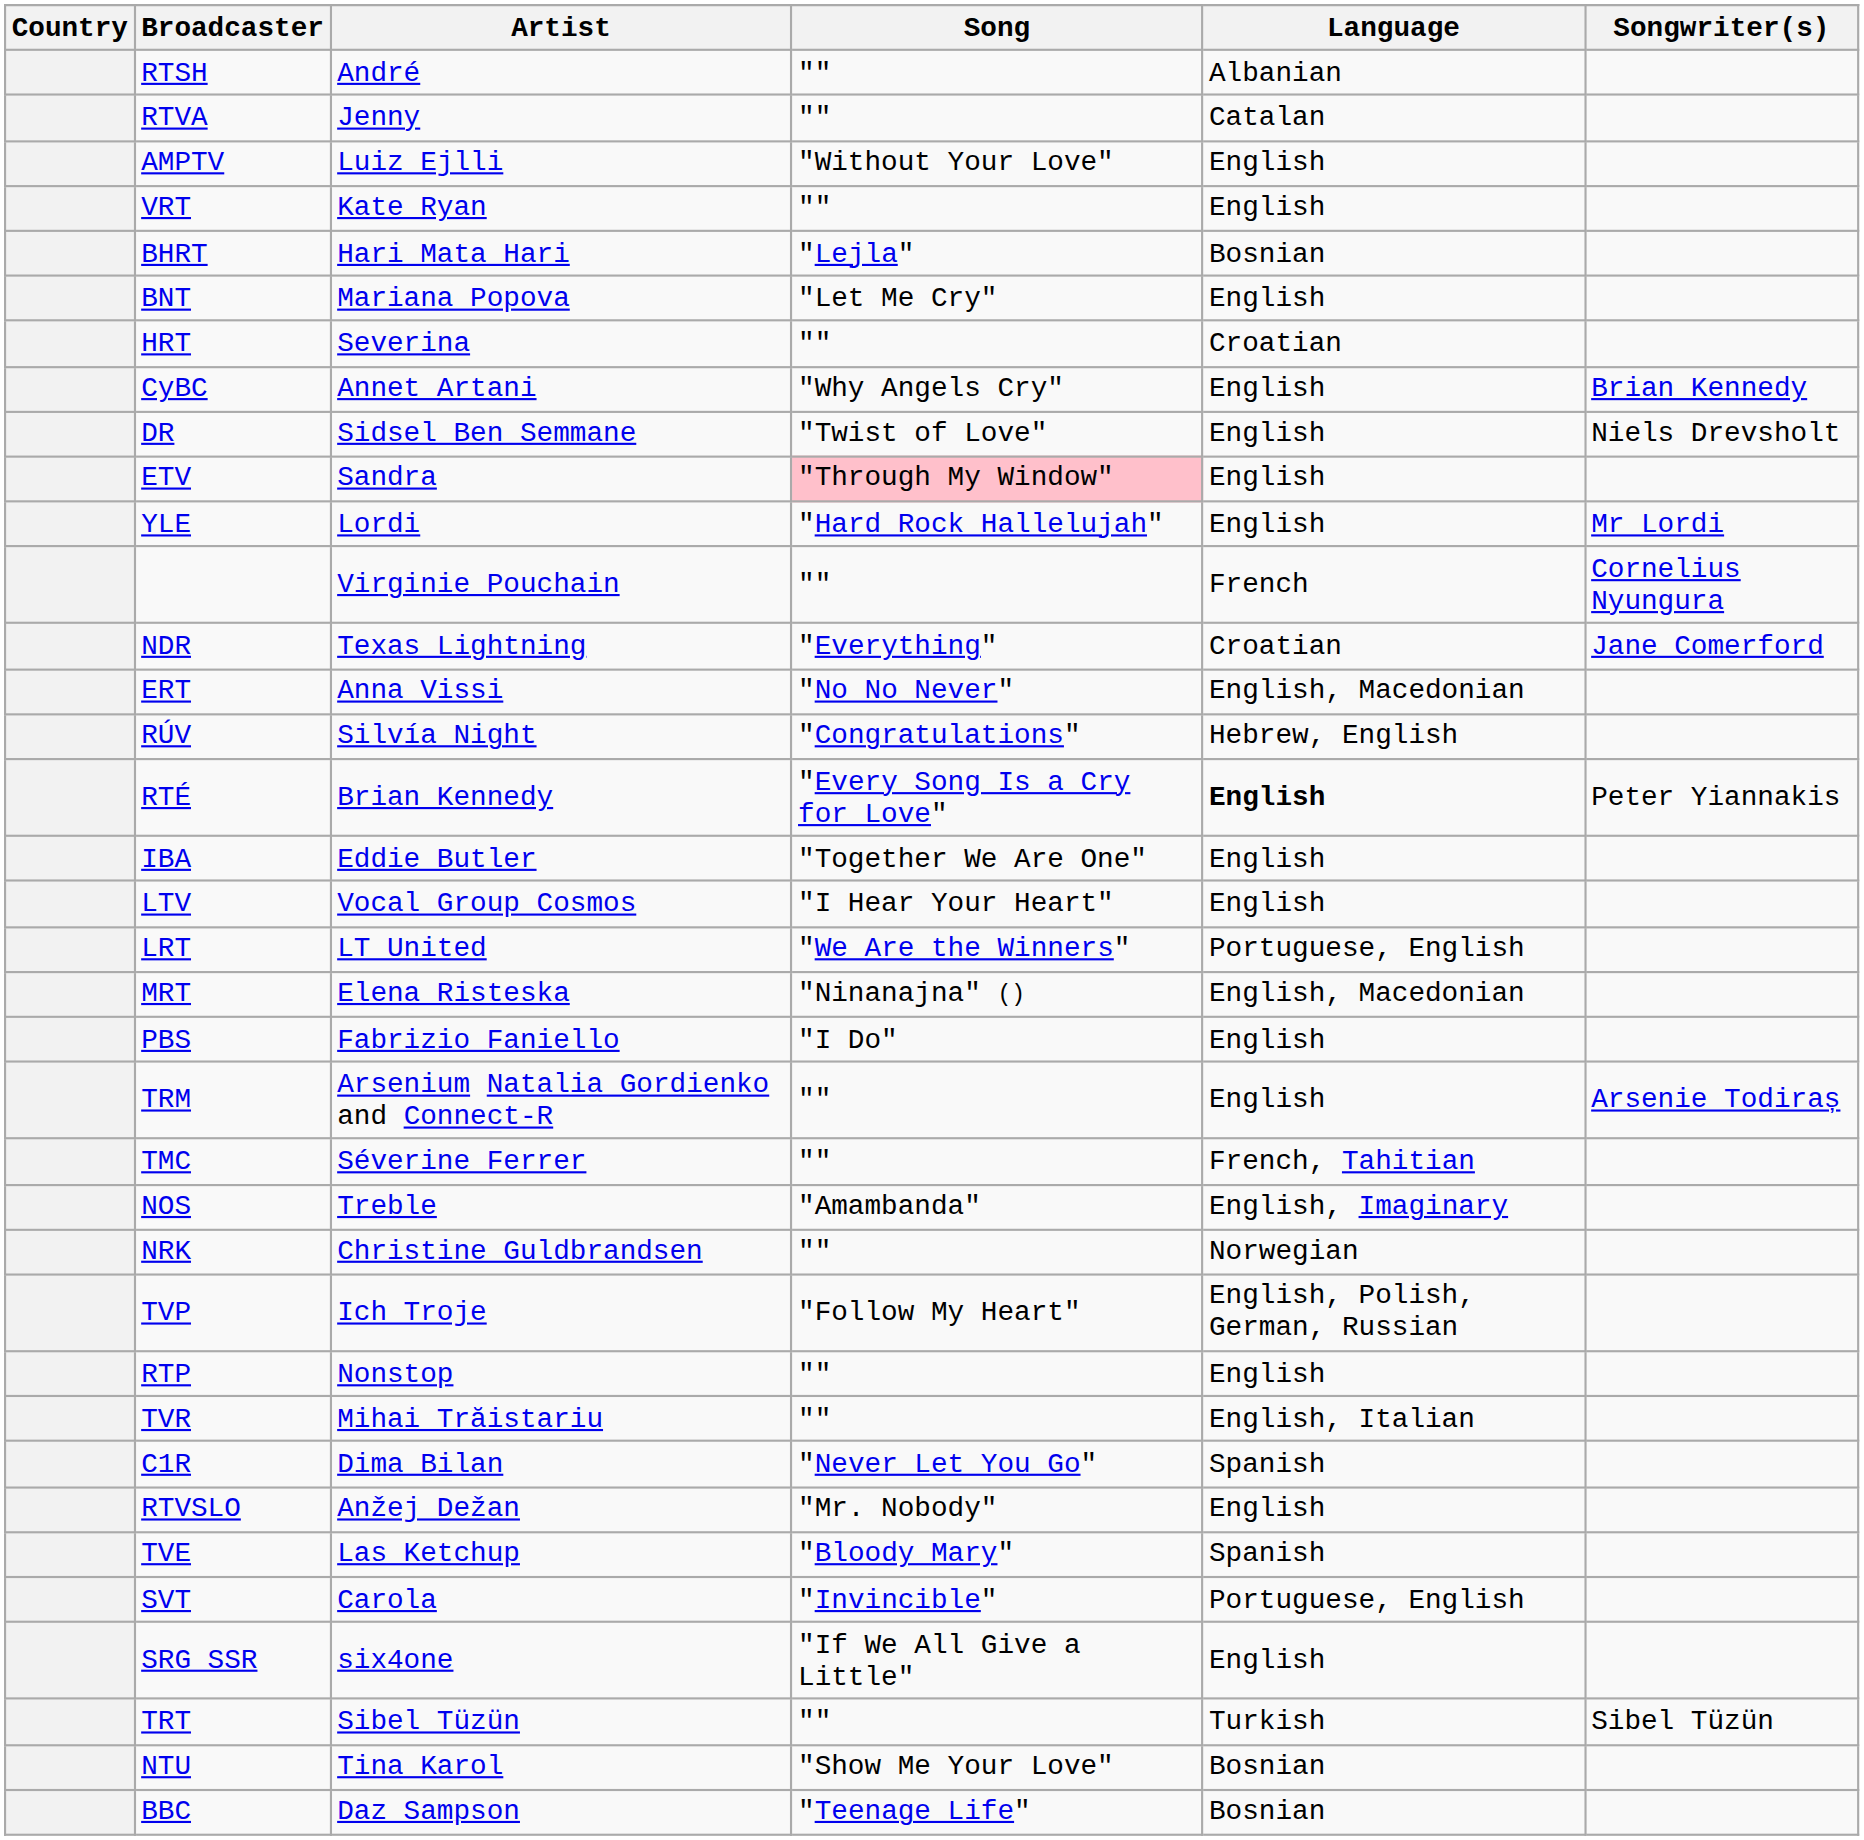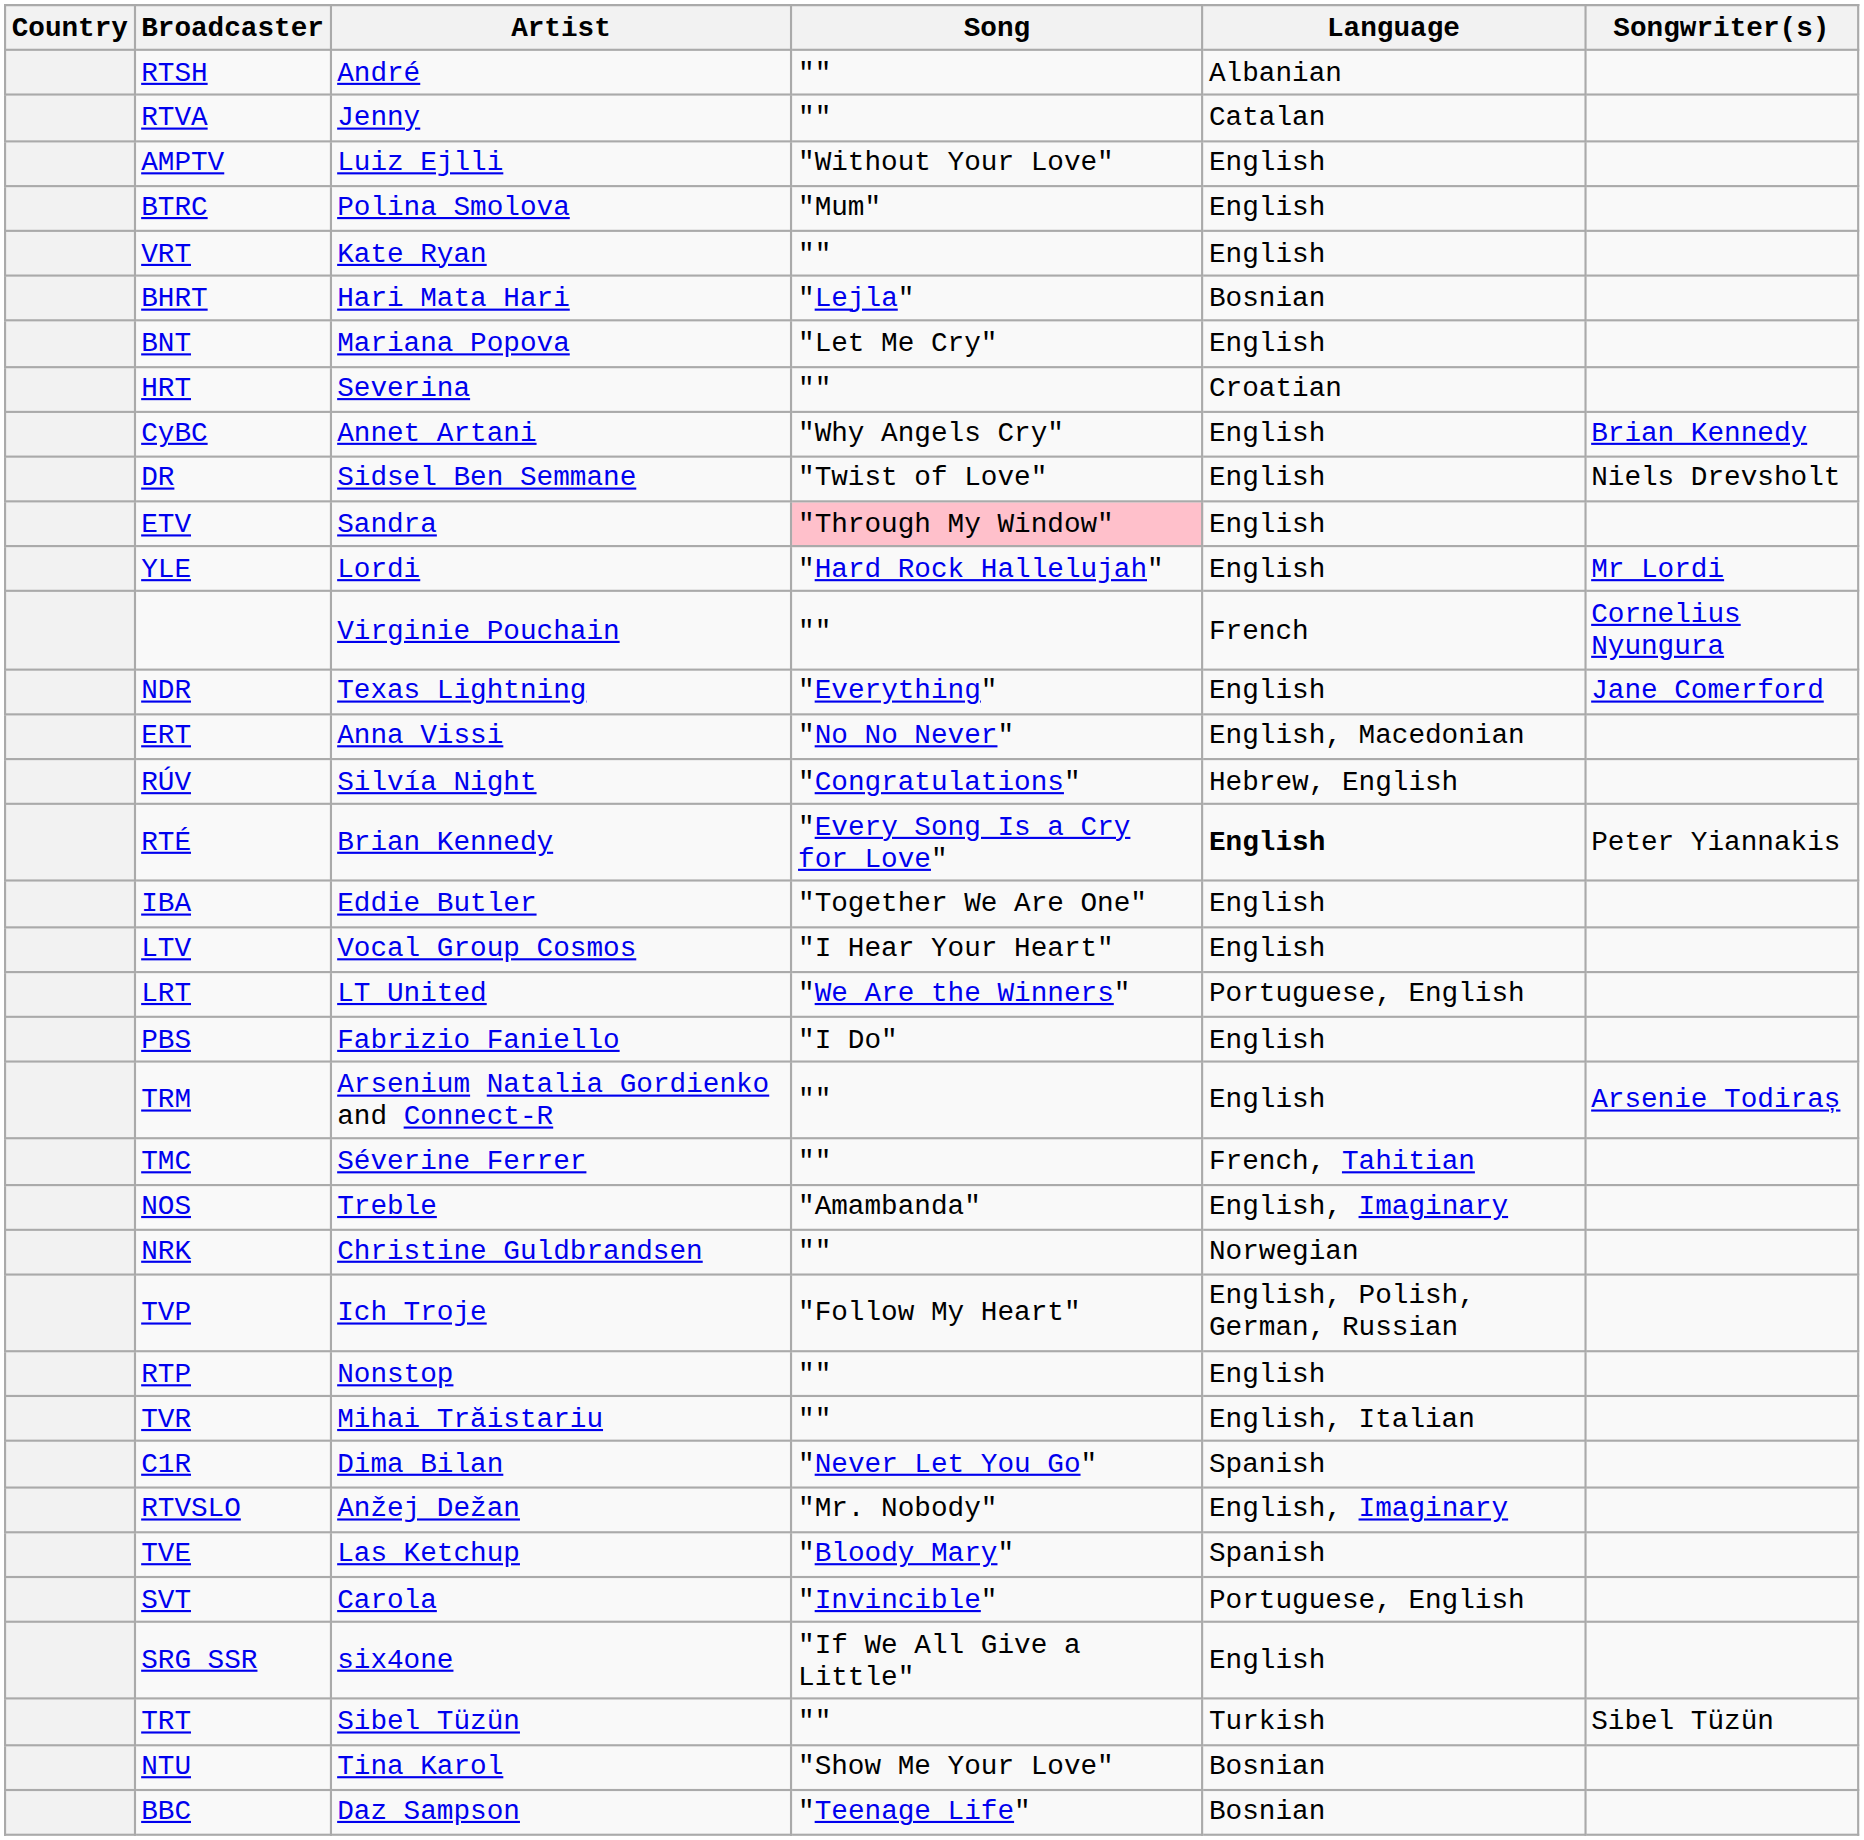+ row: BTRC | Polina Smolova | "Mum" | English
NDR | Language: Croatian -> English
- row: MRT | Elena Risteska | "Ninanajna" () | English, Macedonian
RTVSLO | Language: English -> English, Imaginary
